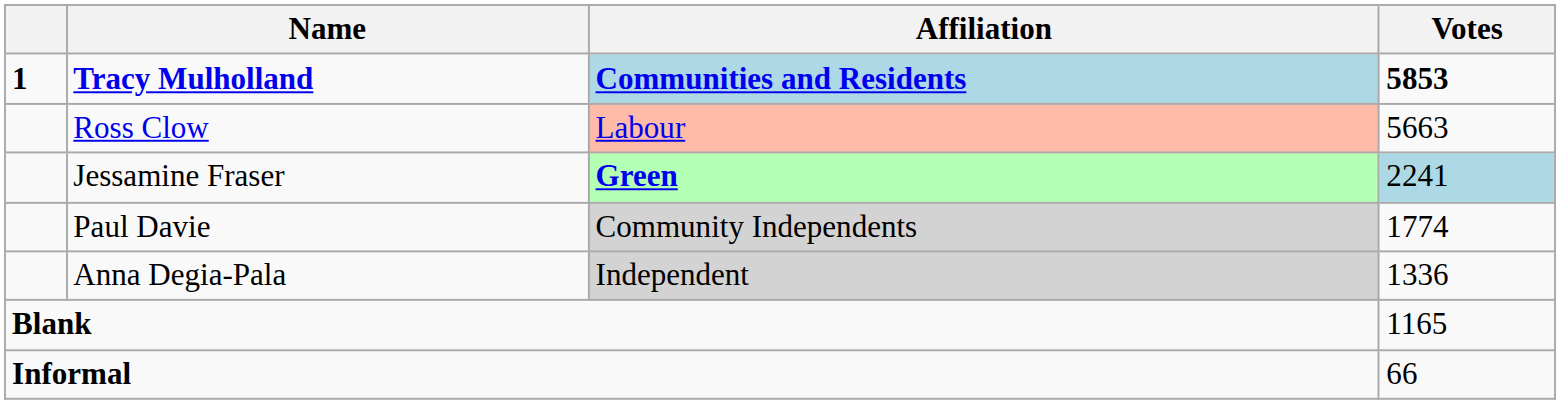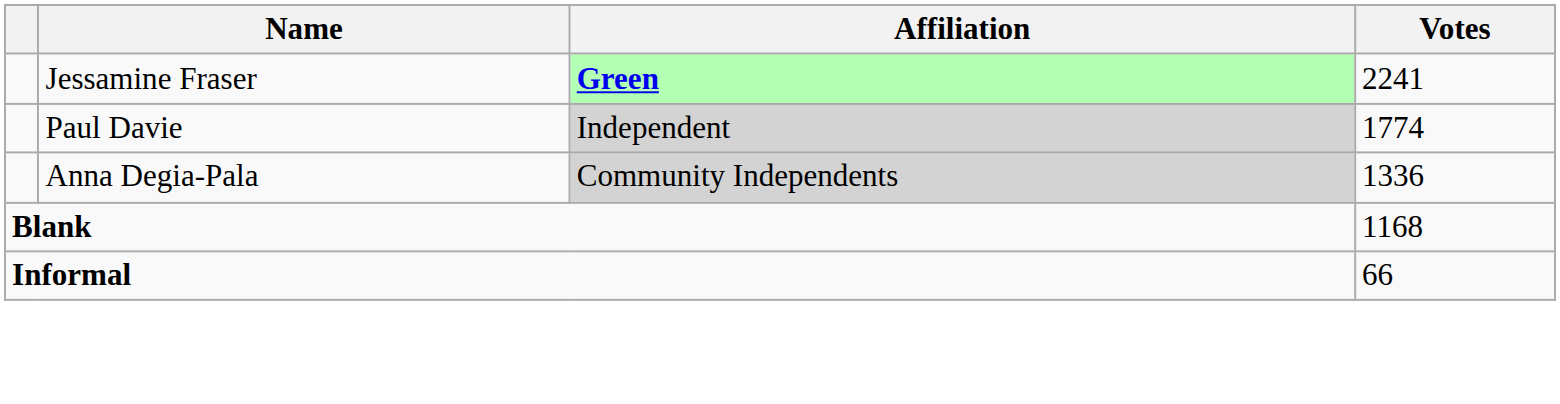- row: 1 | Tracy Mulholland | Communities and Residents | 5853
- row: Ross Clow | Labour | 5663
Jessamine Fraser | Votes: lightblue background -> no background
Paul Davie | Affiliation: Community Independents -> Independent
Anna Degia-Pala | Affiliation: Independent -> Community Independents
Blank | Votes: 1165 -> 1168
